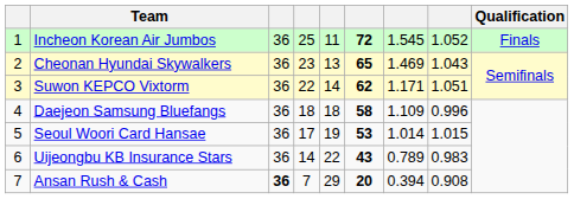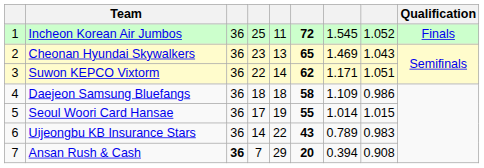Daejeon Samsung Bluefangs | column 8: 0.996 -> 0.986
Seoul Woori Card Hansae | column 6: 53 -> 55
